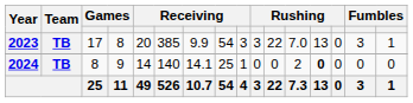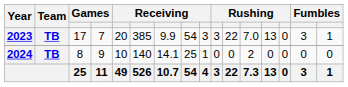2023 | column 4: 8 -> 7
2024 | column 5: 14 -> 10
2024 | column 13: bold -> normal
